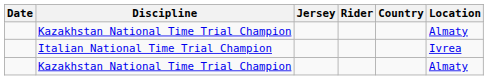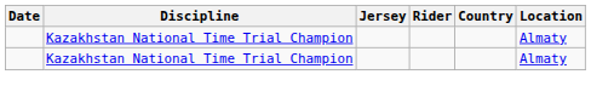- row: Italian National Time Trial Champion | Ivrea
